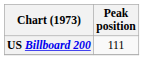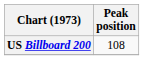US Billboard 200 | Peak position: 111 -> 108
